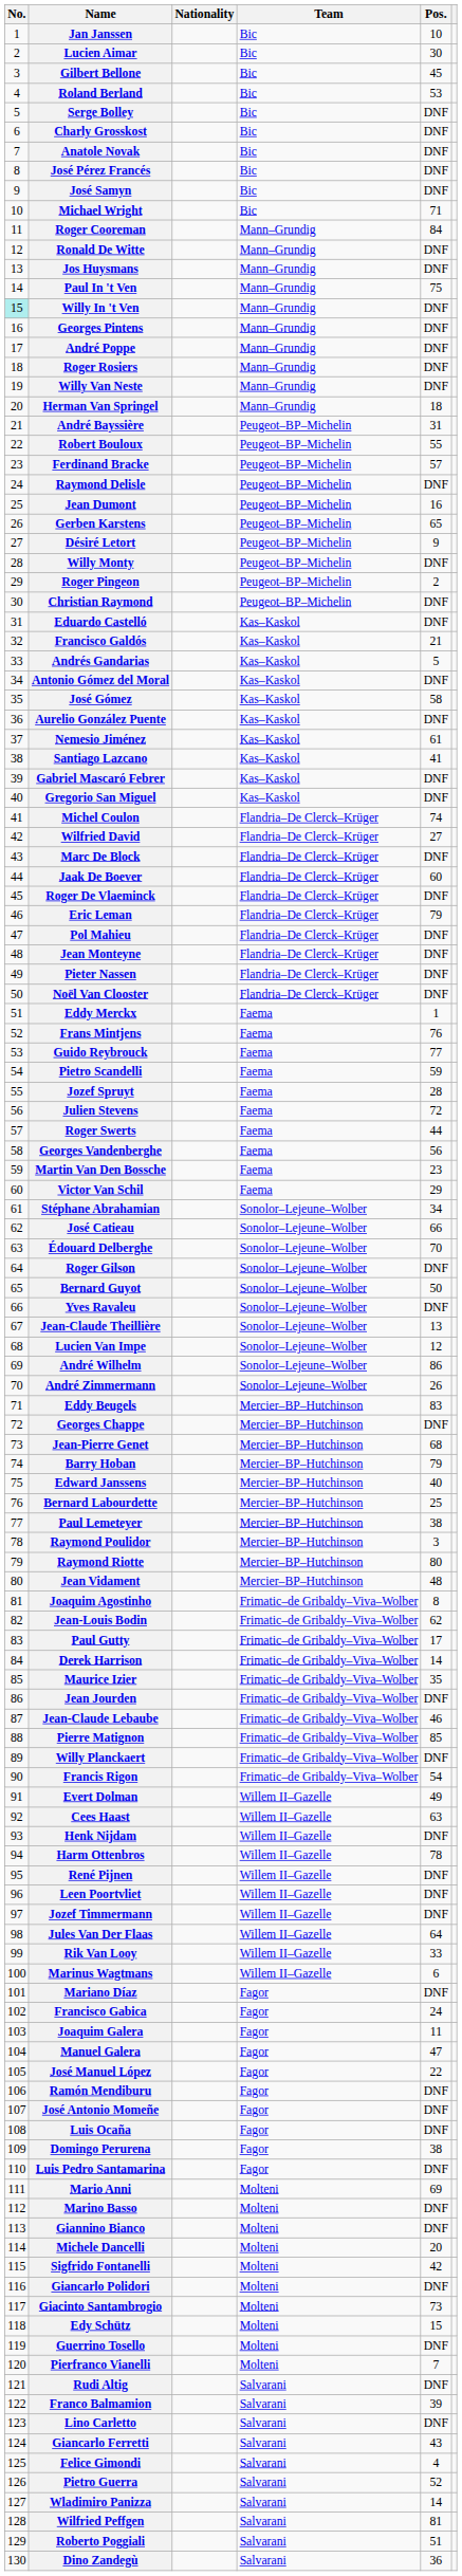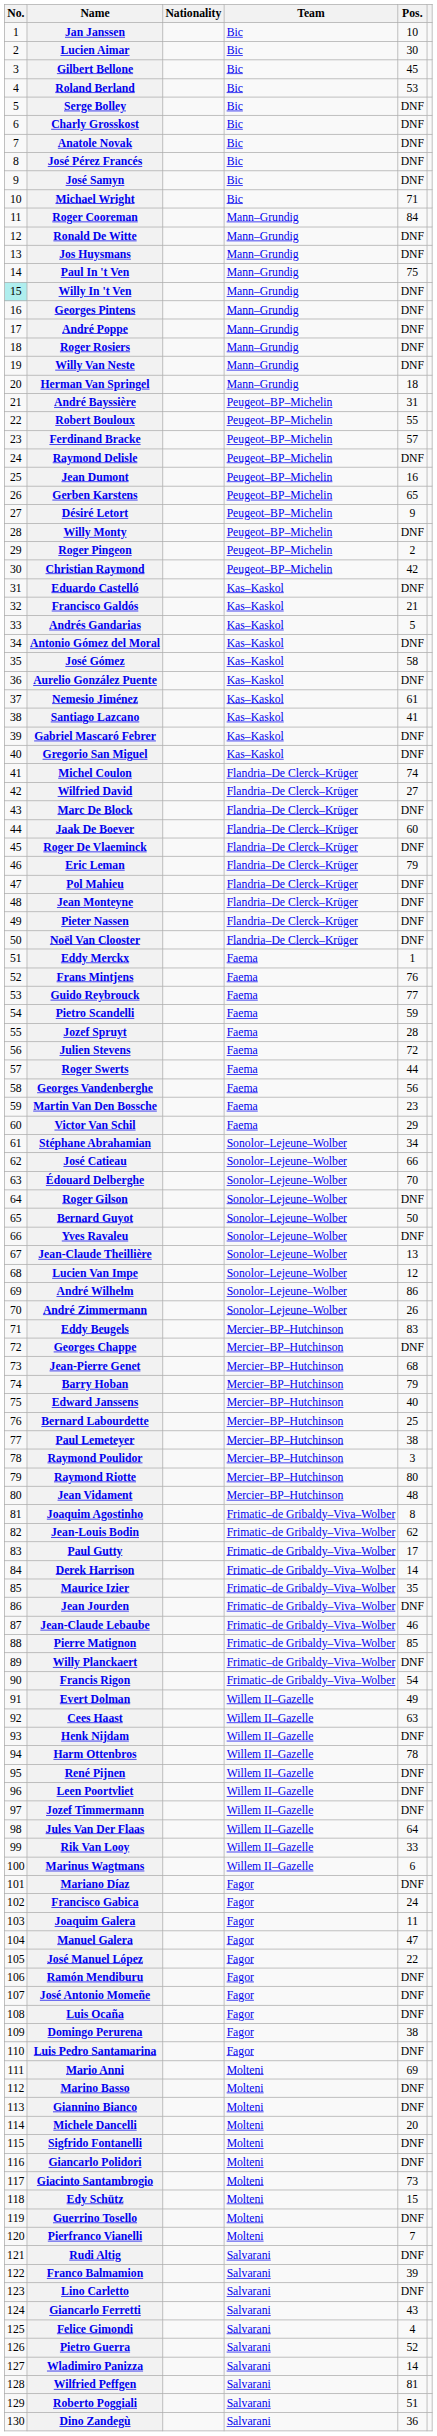Christian Raymond | Pos.: DNF -> 42
Sigfrido Fontanelli | Pos.: 42 -> DNF
